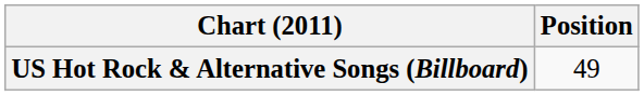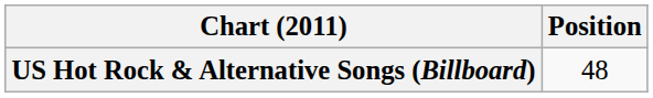US Hot Rock & Alternative Songs (Billboard) | Position: 49 -> 48
